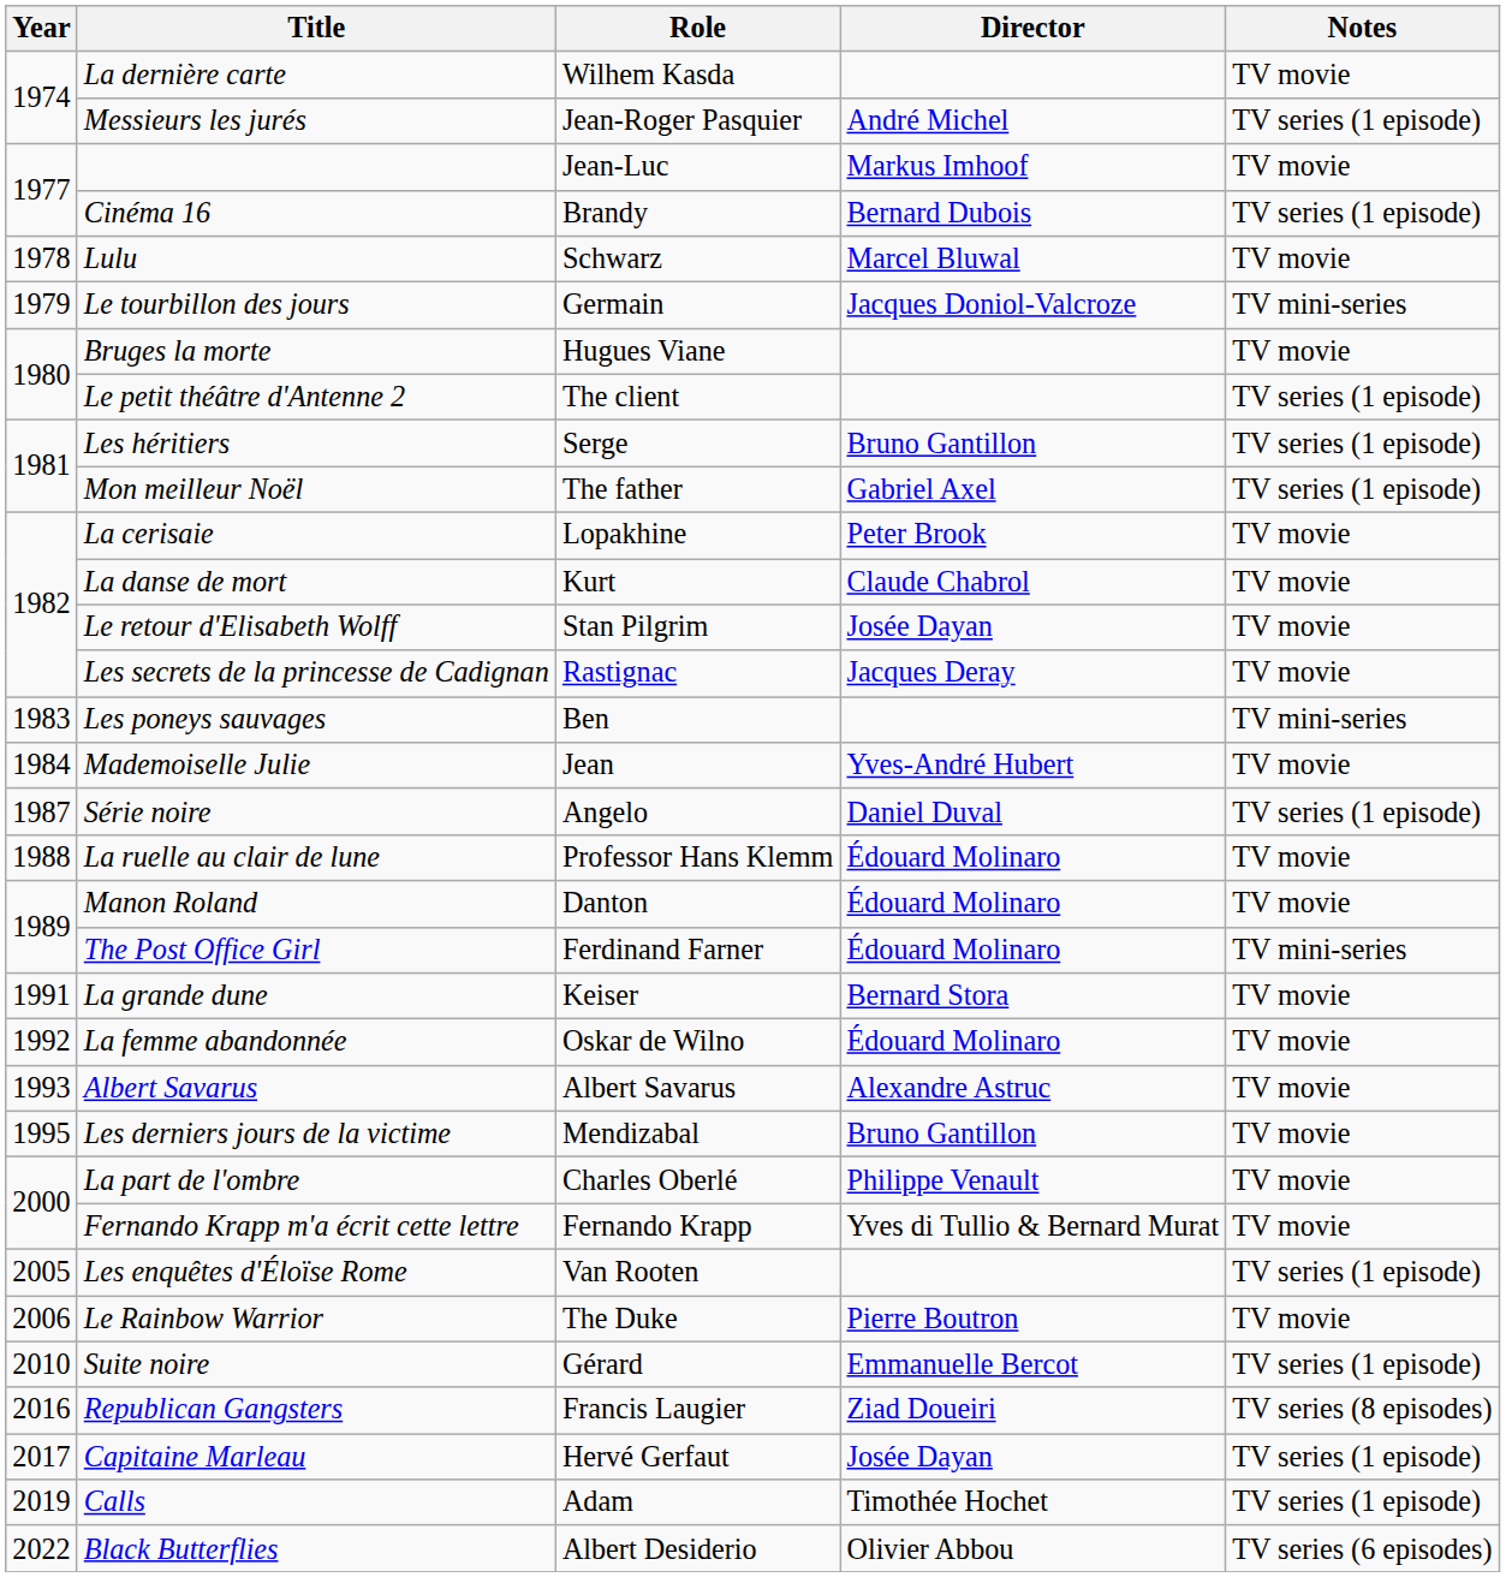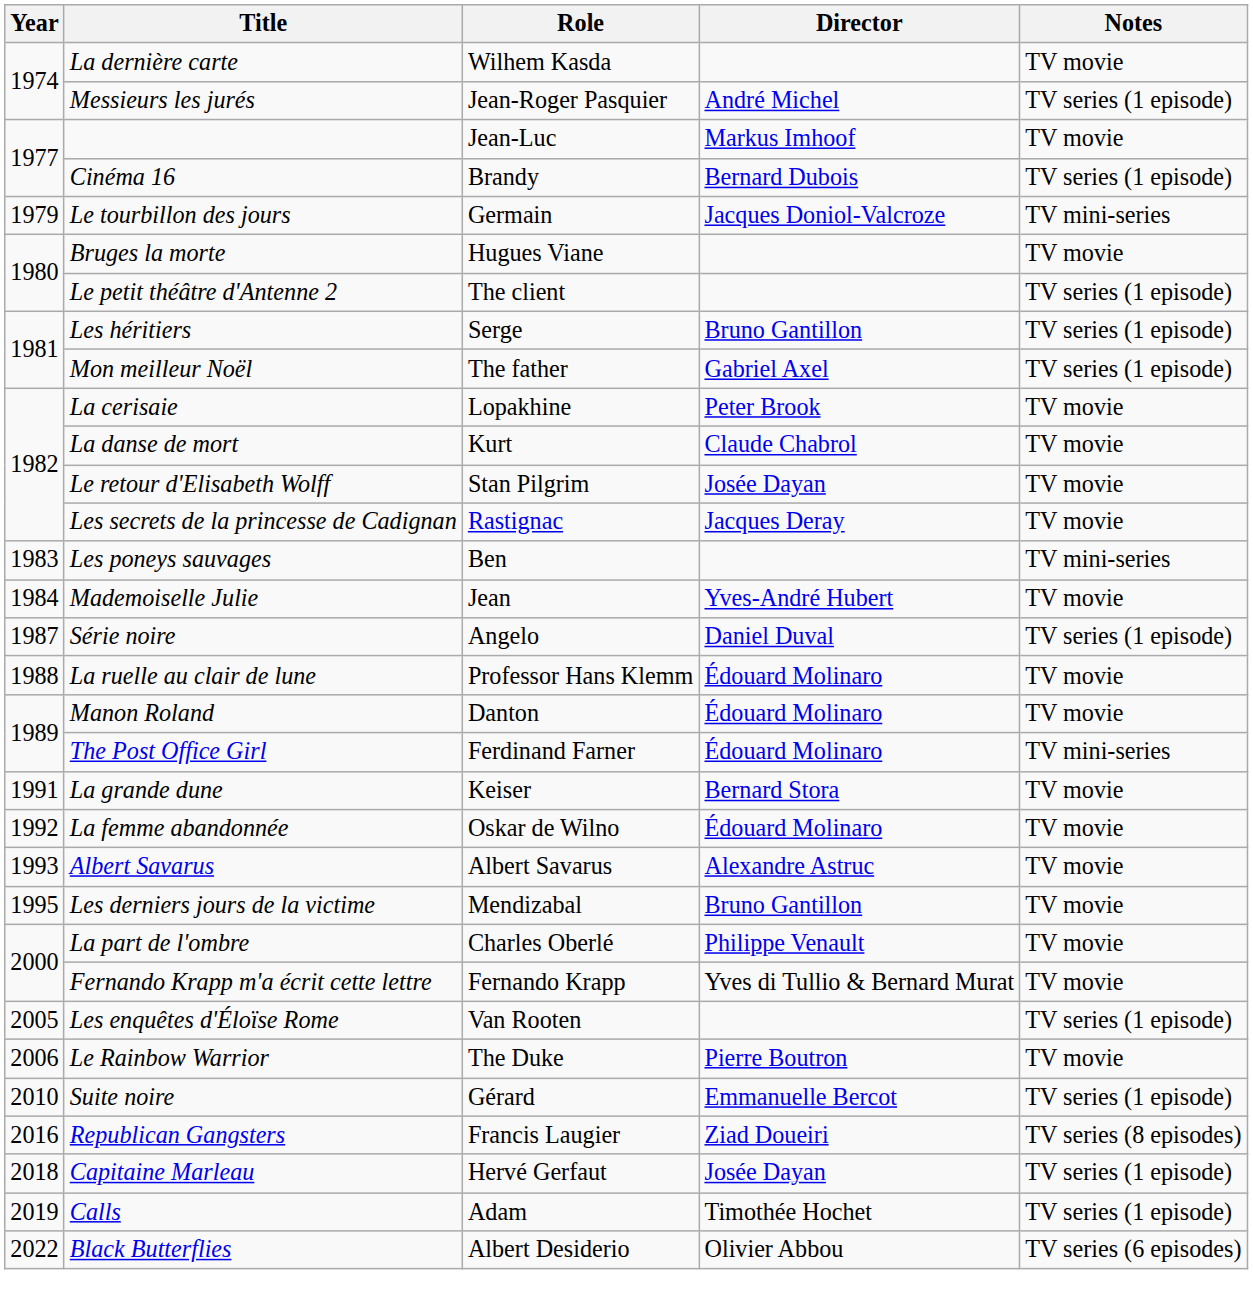- row: 1978 | Lulu | Schwarz | Marcel Bluwal | TV movie
Capitaine Marleau | Year: 2017 -> 2018
